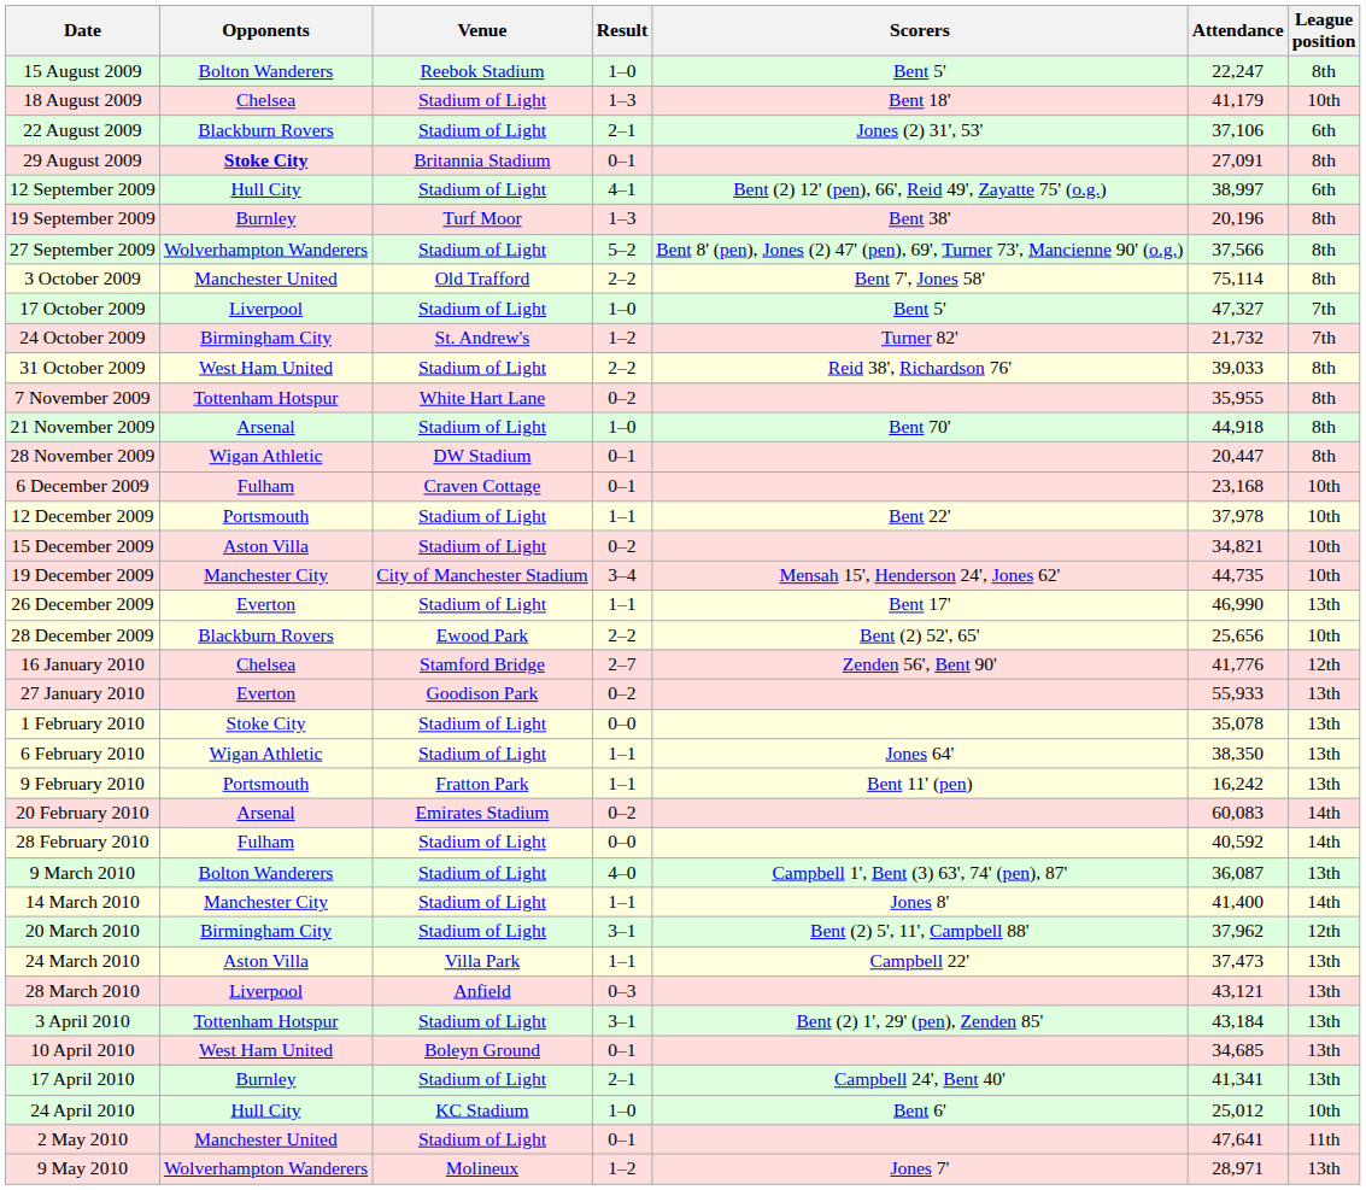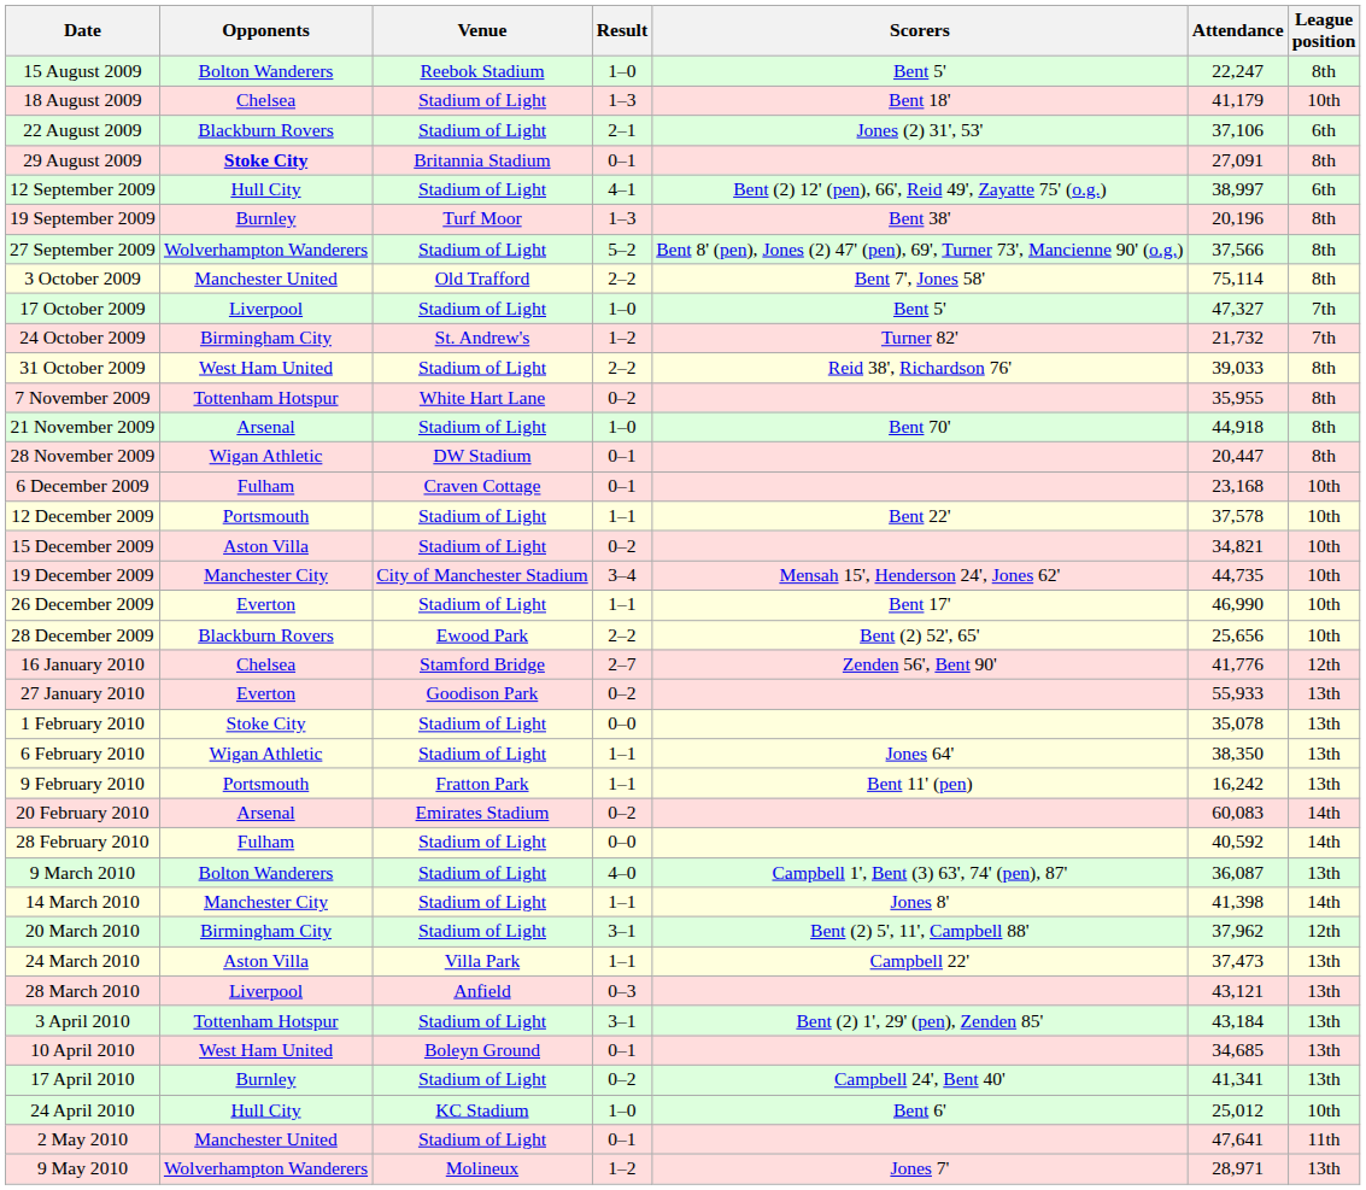12 December 2009 | Attendance: 37,978 -> 37,578
26 December 2009 | League position: 13th -> 10th
14 March 2010 | Attendance: 41,400 -> 41,398
17 April 2010 | Result: 2–1 -> 0–2
